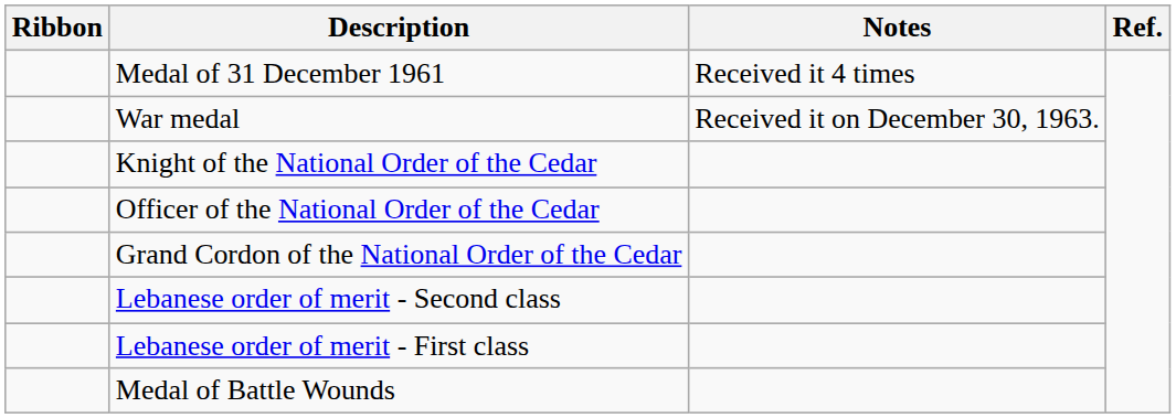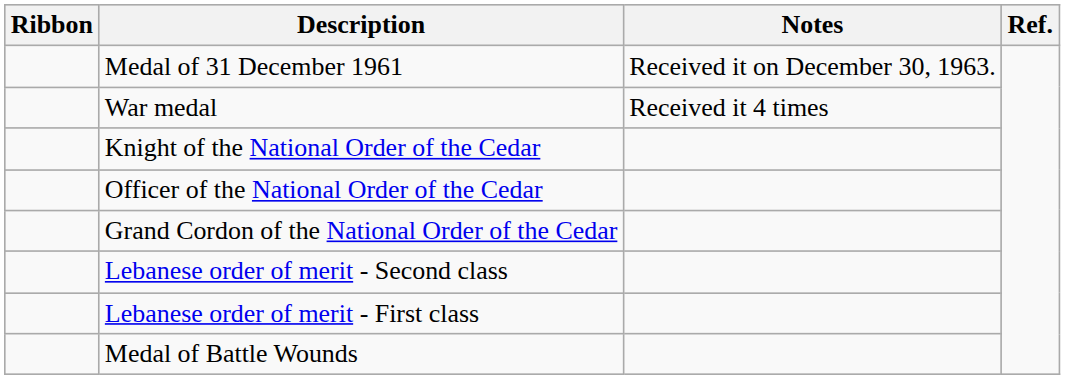Medal of 31 December 1961 | Notes: Received it 4 times -> Received it on December 30, 1963.
War medal | Notes: Received it on December 30, 1963. -> Received it 4 times
